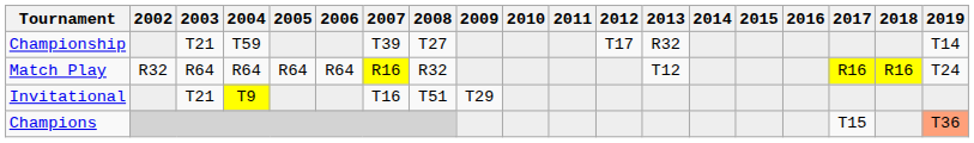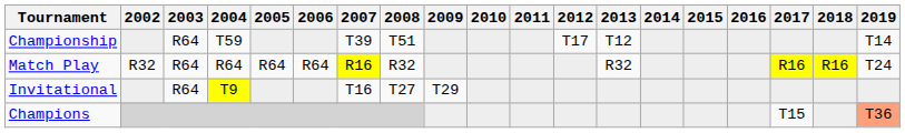Championship | 2003: T21 -> R64
Championship | 2008: T27 -> T51
Championship | 2013: R32 -> T12
Match Play | 2013: T12 -> R32
Invitational | 2003: T21 -> R64
Invitational | 2008: T51 -> T27
